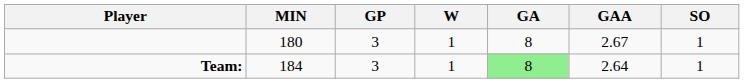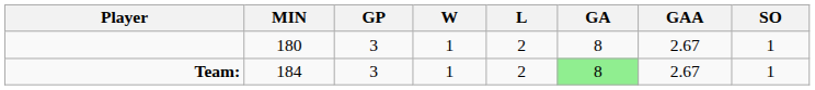+ column: L | 2 | 2
Team: | GAA: 2.64 -> 2.67
